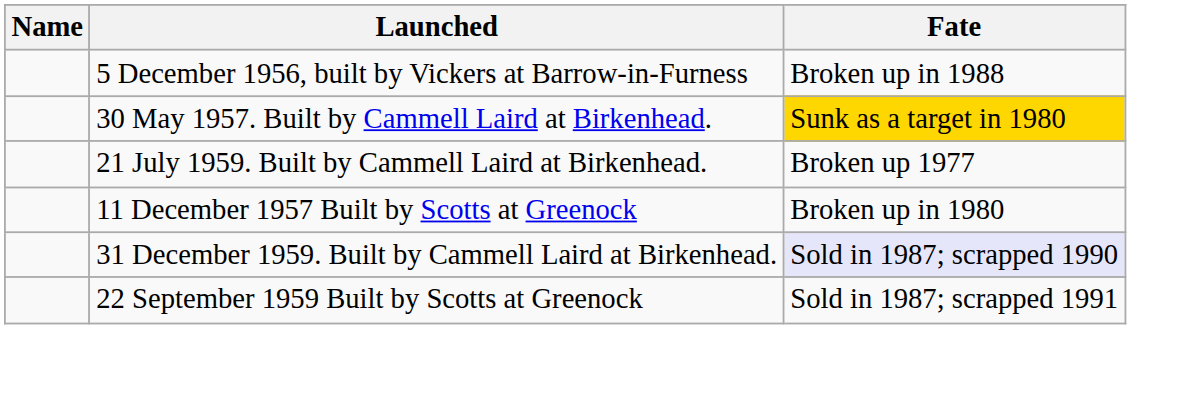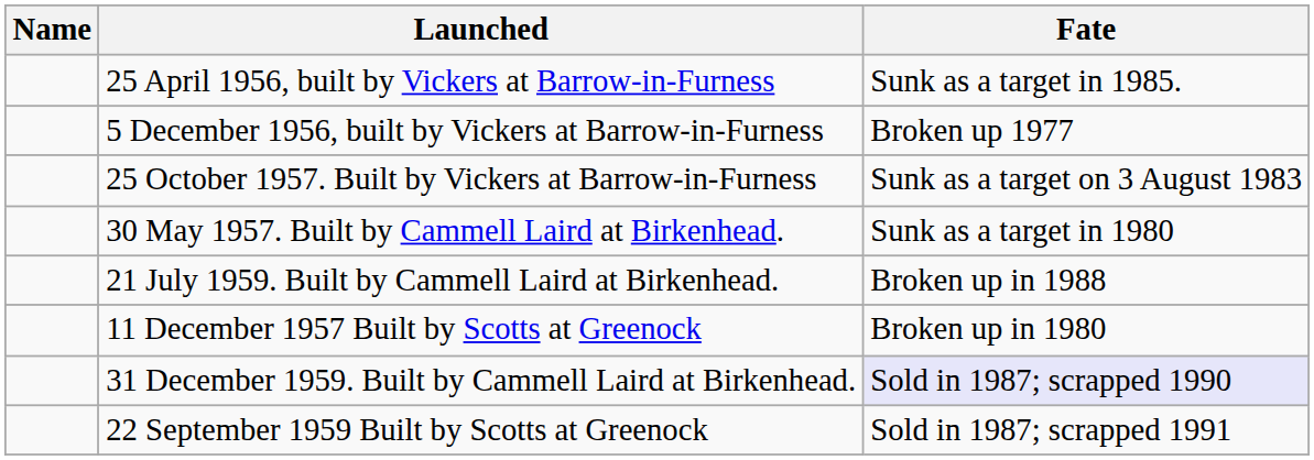+ row: 25 April 1956, built by Vickers at Barrow-in-Furness | Sunk as a target in 1985.
5 December 1956, built by Vickers at Barrow-in-Furness | Fate: Broken up in 1988 -> Broken up 1977
+ row: 25 October 1957. Built by Vickers at Barrow-in-Furness | Sunk as a target on 3 August 1983
30 May 1957. Built by Cammell Laird at Birkenhead. | Fate: gold background -> no background
21 July 1959. Built by Cammell Laird at Birkenhead. | Fate: Broken up 1977 -> Broken up in 1988
